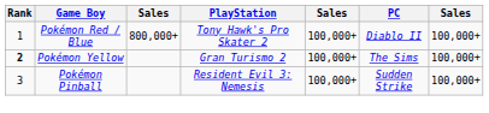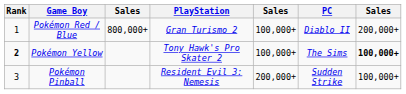Pokémon Red / Blue | PlayStation: Tony Hawk's Pro Skater 2 -> Gran Turismo 2
Pokémon Red / Blue | column 7: 100,000+ -> 200,000+
Pokémon Yellow | PlayStation: Gran Turismo 2 -> Tony Hawk's Pro Skater 2
Pokémon Yellow | column 7: normal -> bold
Pokémon Pinball | column 5: 100,000+ -> 200,000+
